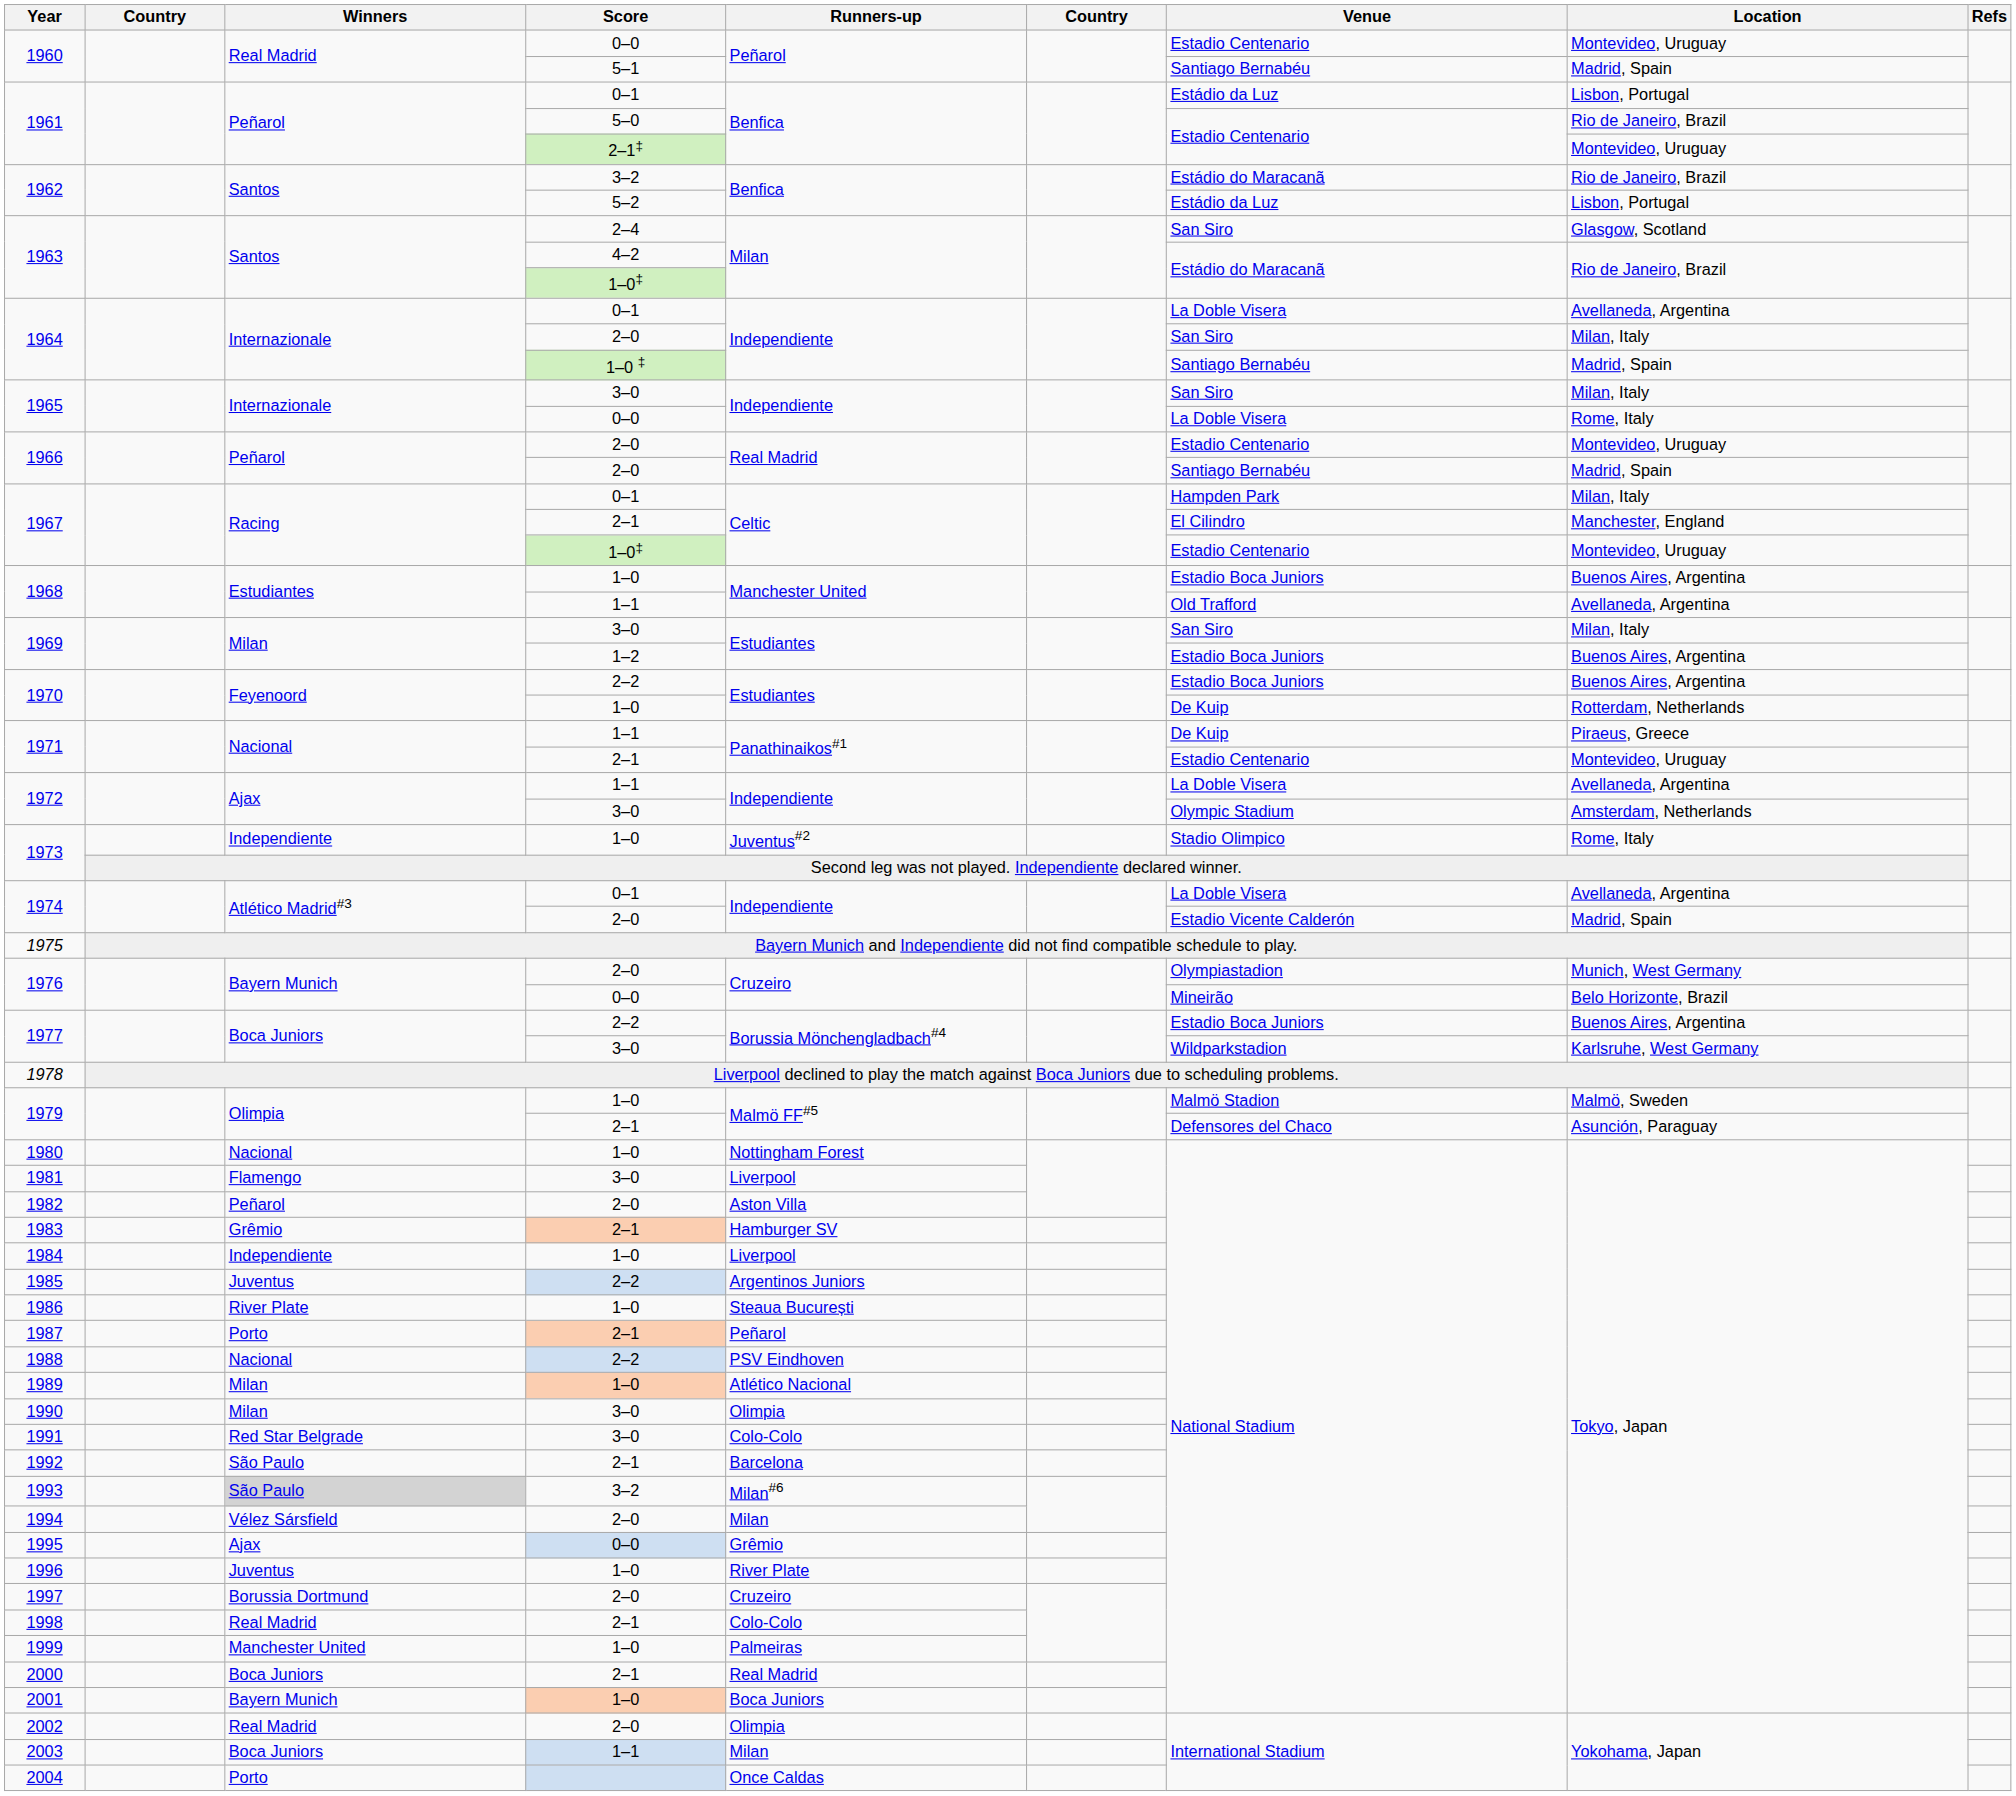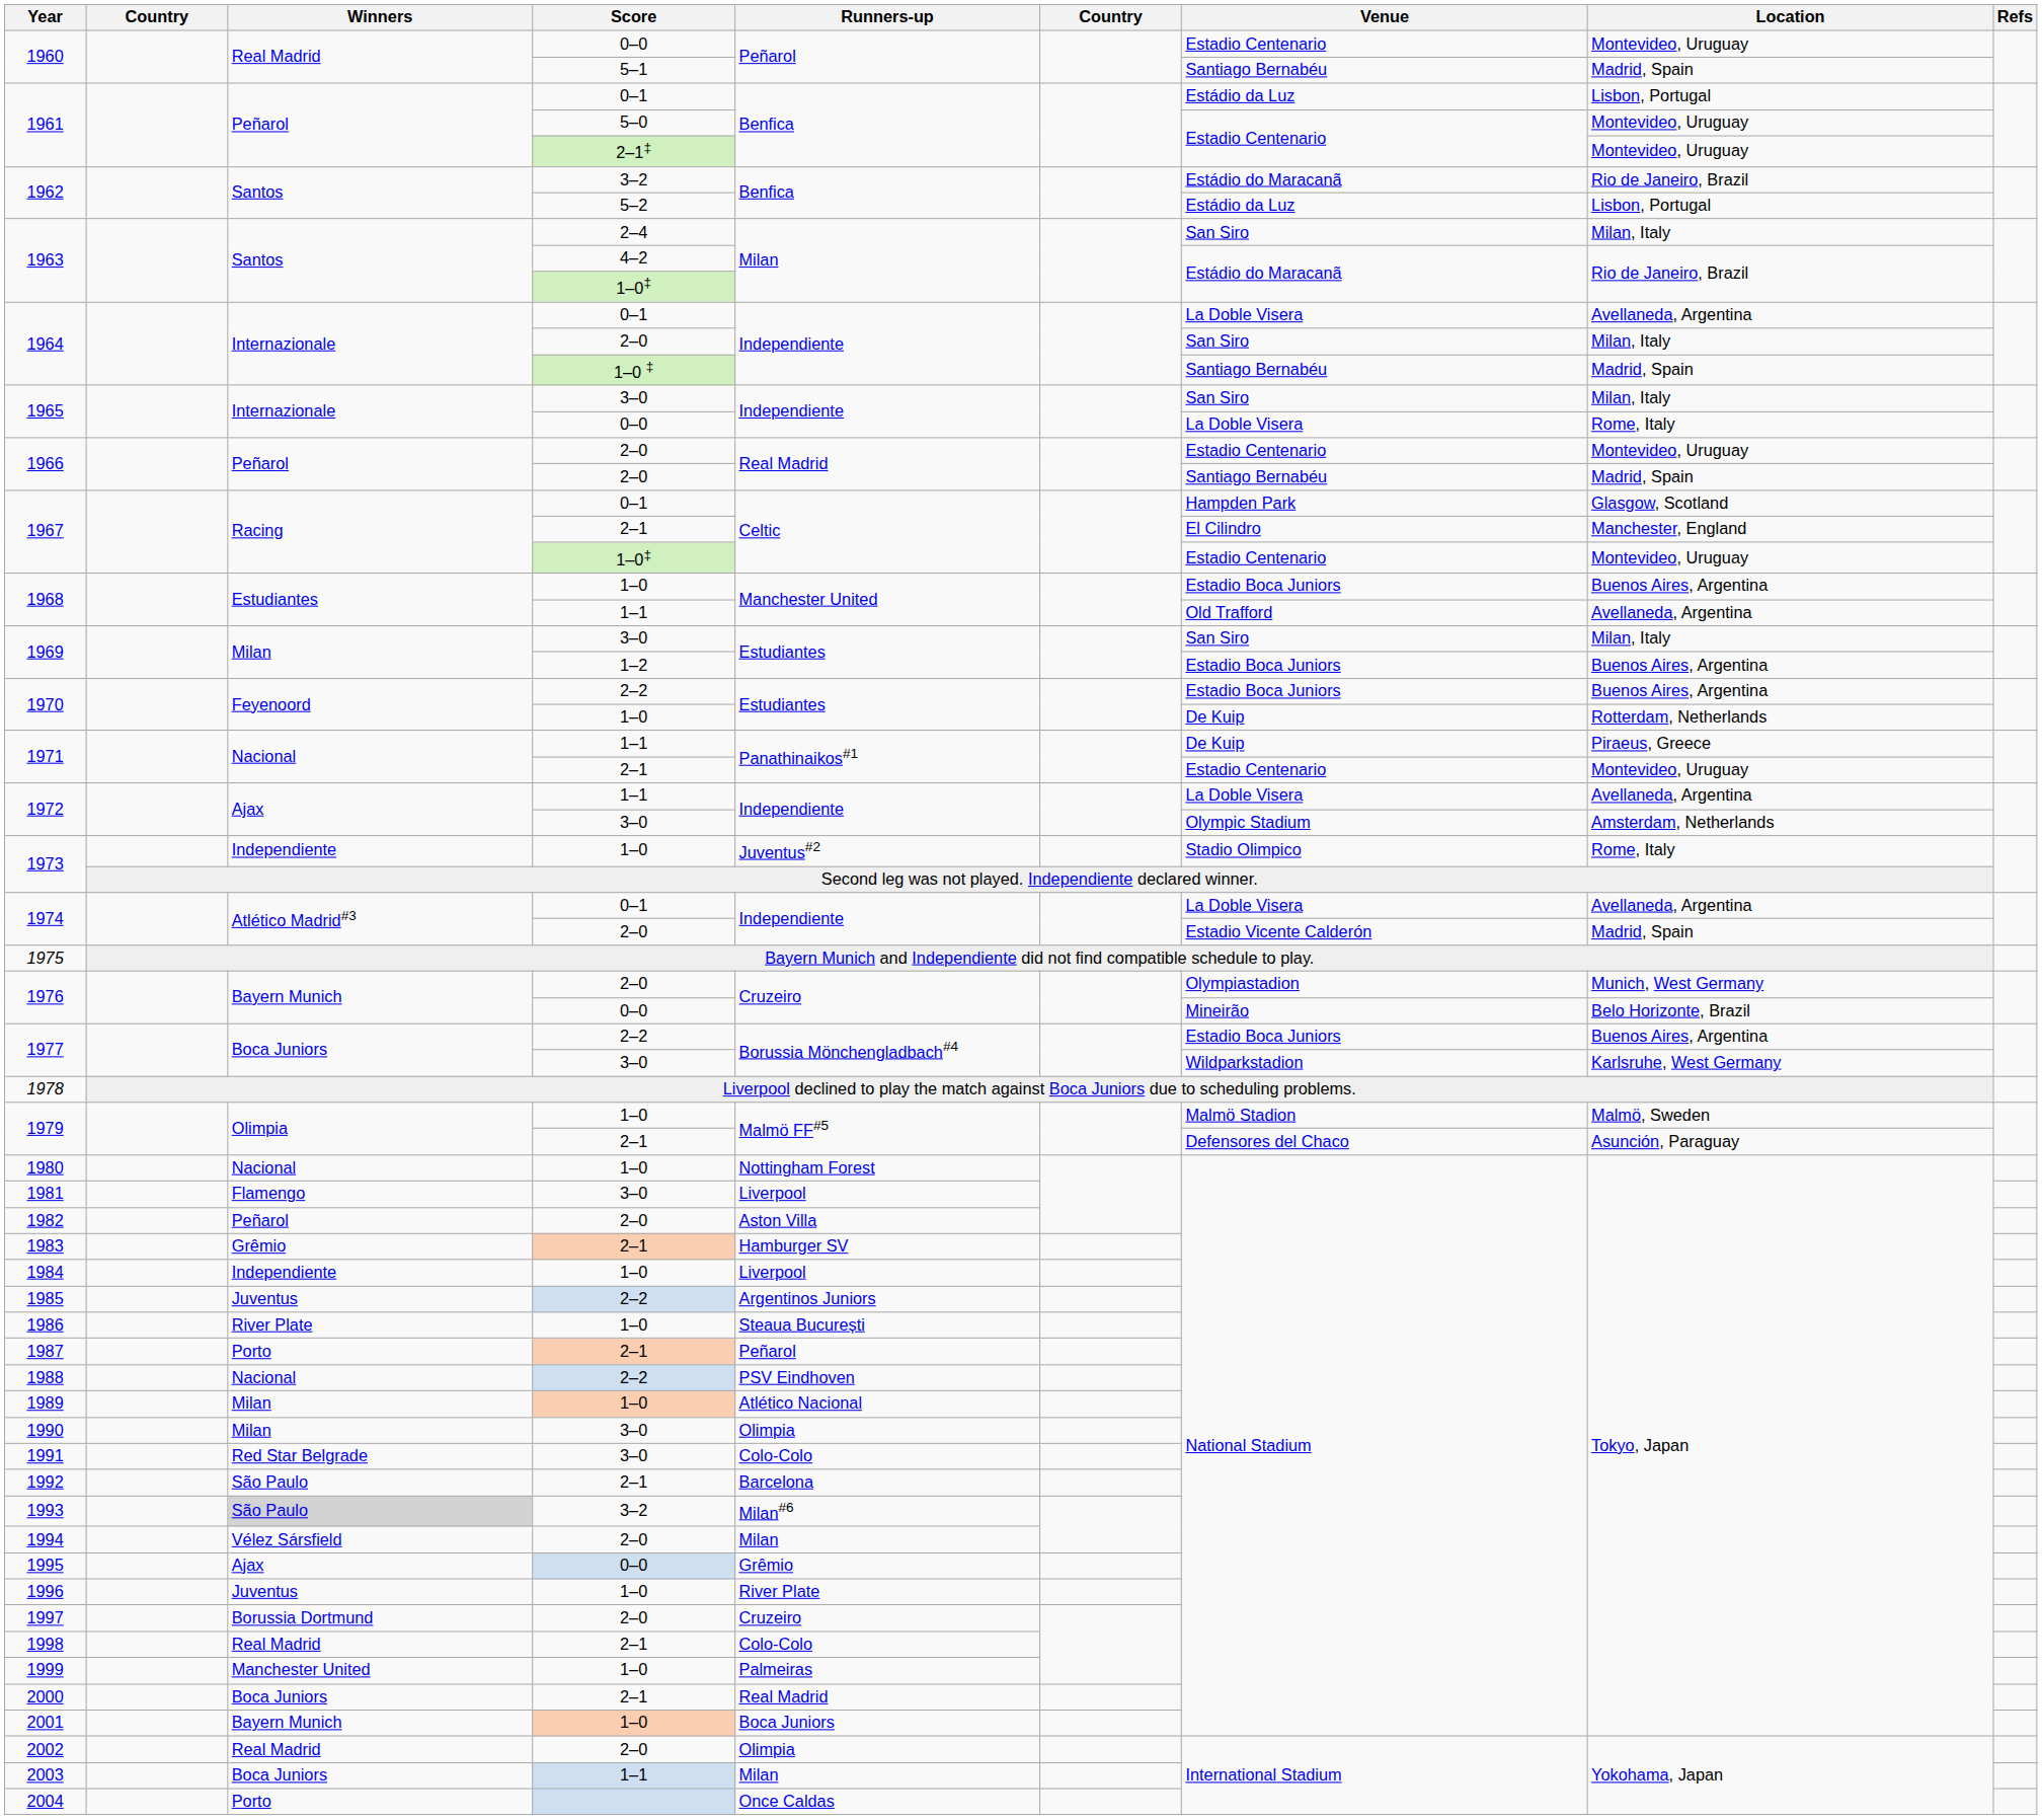1961 / 5–0 | Location: Rio de Janeiro, Brazil -> Montevideo, Uruguay
1963 / 2–4 | Location: Glasgow, Scotland -> Milan, Italy
1967 / 0–1 | Location: Milan, Italy -> Glasgow, Scotland
